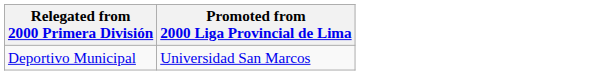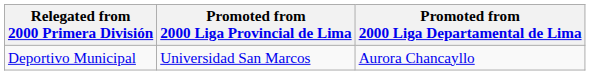+ column: Promoted from 2000 Liga Departamental de Lima | Aurora Chancayllo
